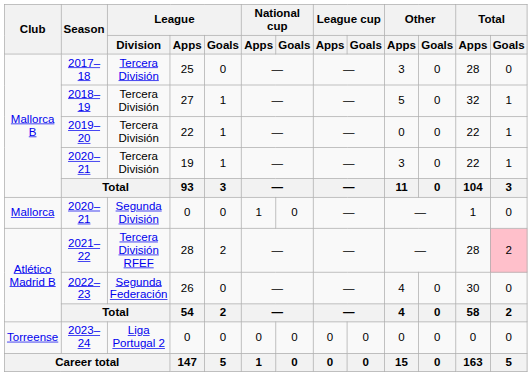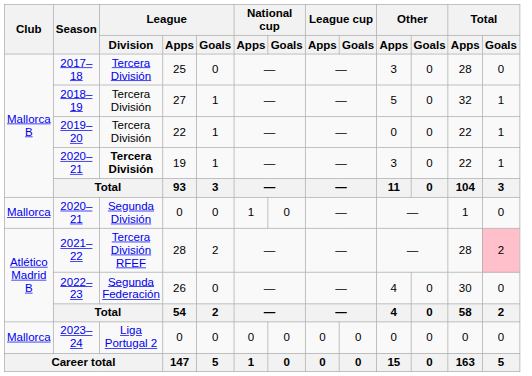2020–21 / 19 | League / Division: normal -> bold
2023–24 | Club: Torreense -> Mallorca
